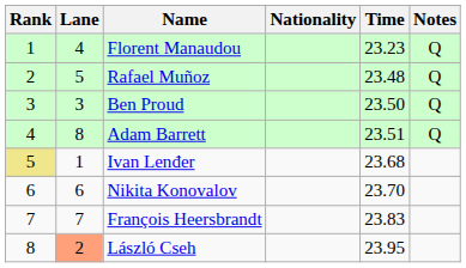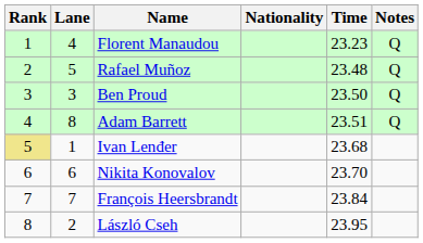François Heersbrandt | Time: 23.83 -> 23.84
László Cseh | Lane: lightsalmon background -> no background
